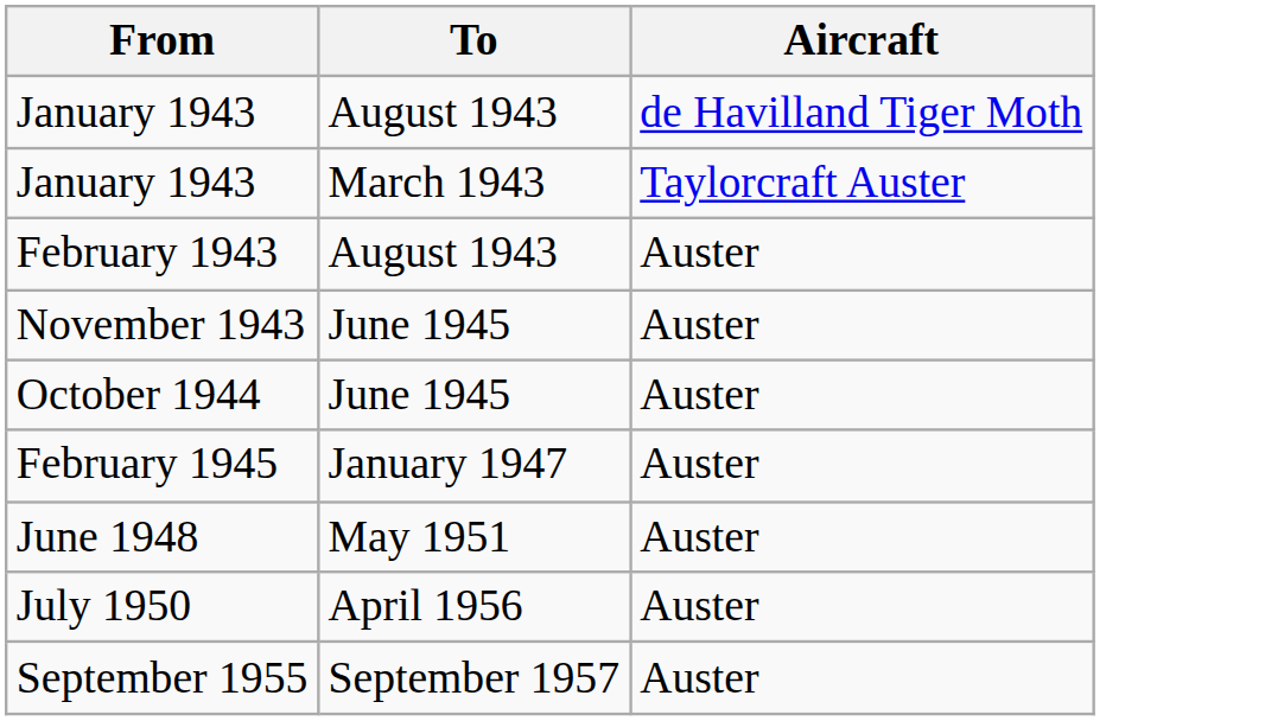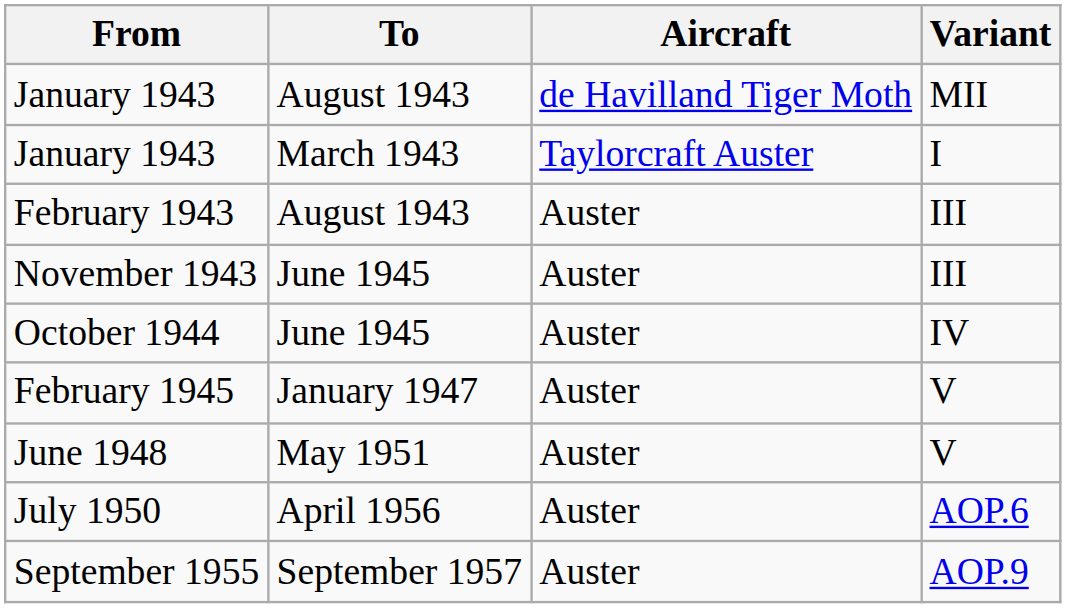+ column: Variant | MII | I | III | III | IV | V | V | AOP.6 | AOP.9
